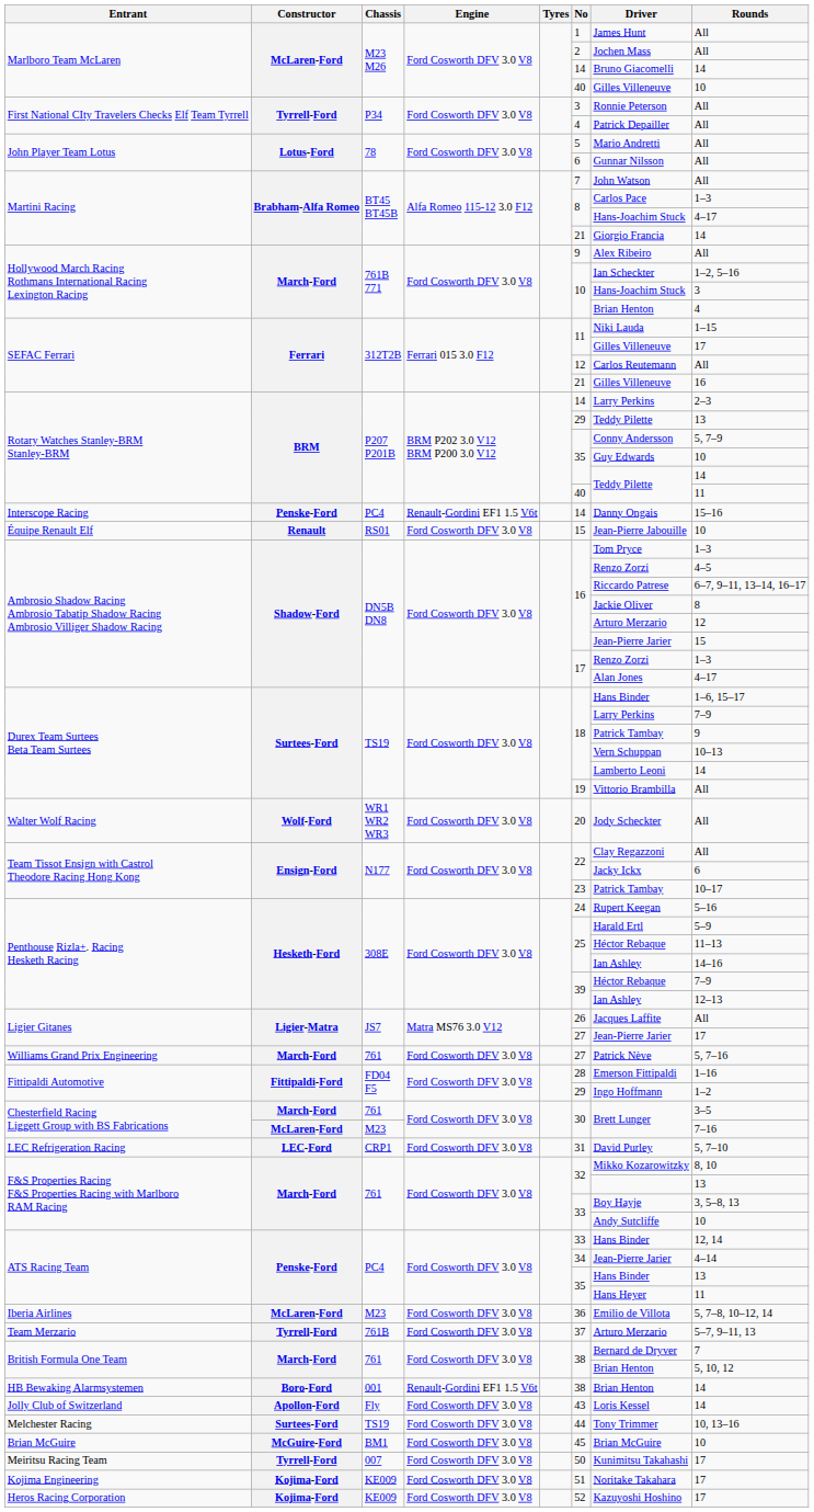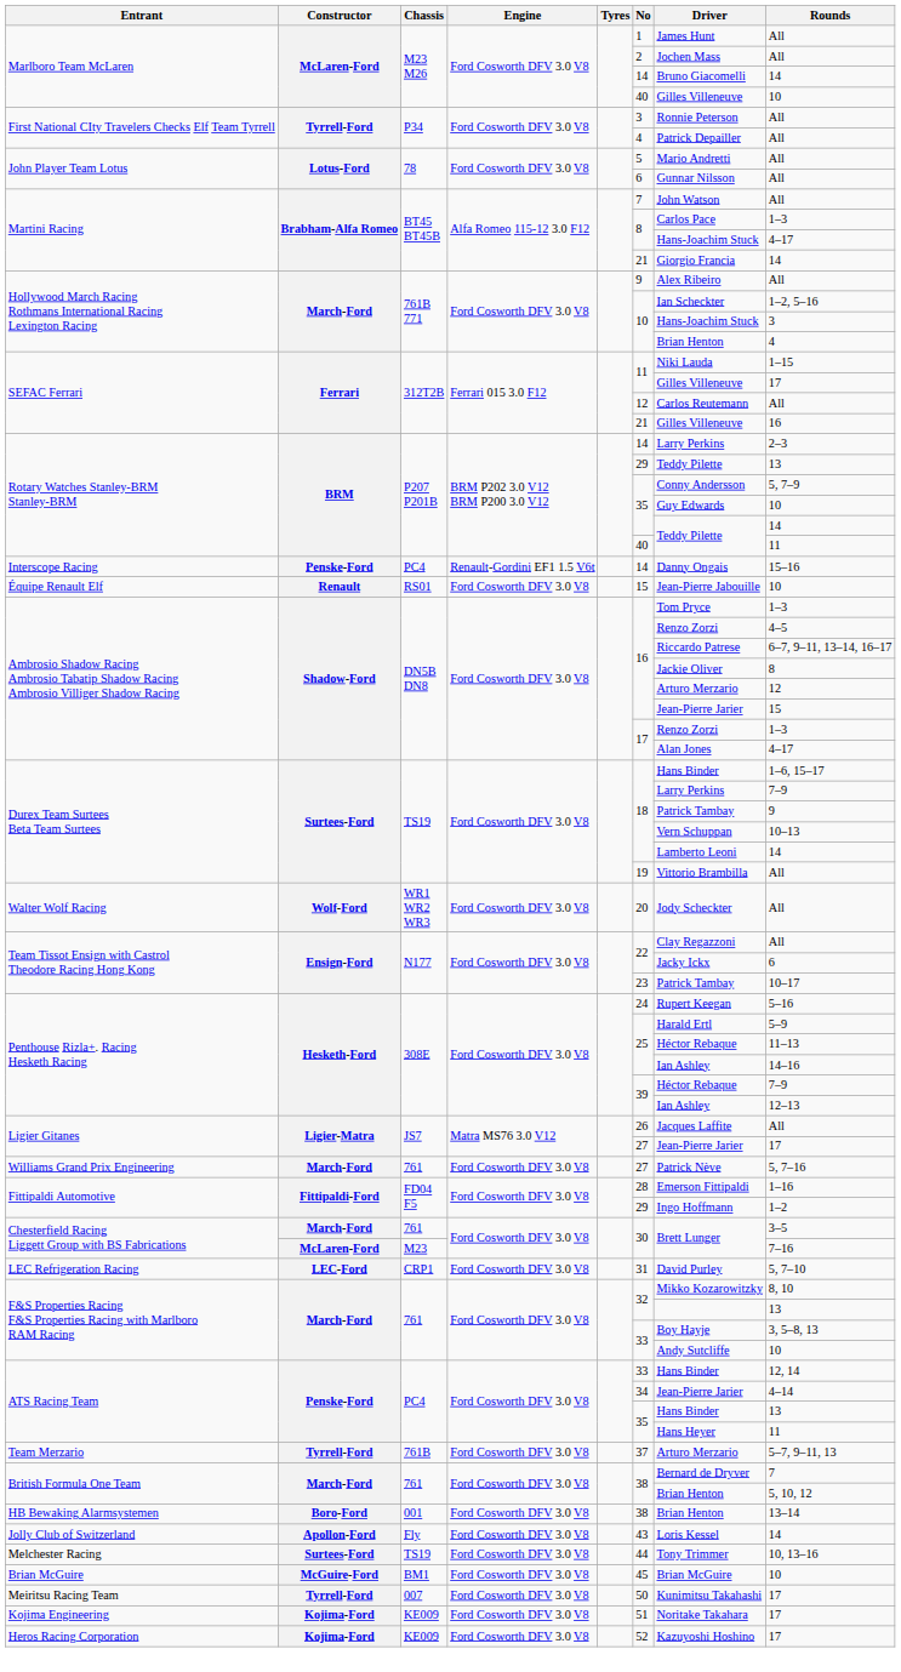- row: Iberia Airlines | McLaren-Ford | M23 | Ford Cosworth DFV 3.0 V8 | 36 | Emilio de Villota | 5, 7–8, 10–12, 14
HB Bewaking Alarmsystemen | Engine: Renault-Gordini EF1 1.5 V6t -> Ford Cosworth DFV 3.0 V8
HB Bewaking Alarmsystemen | Rounds: 14 -> 13–14
